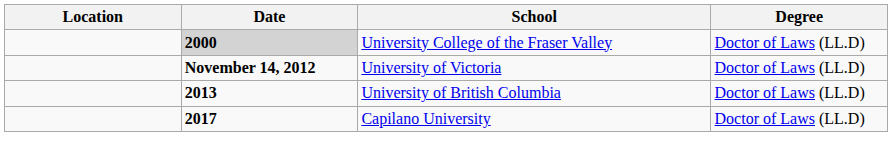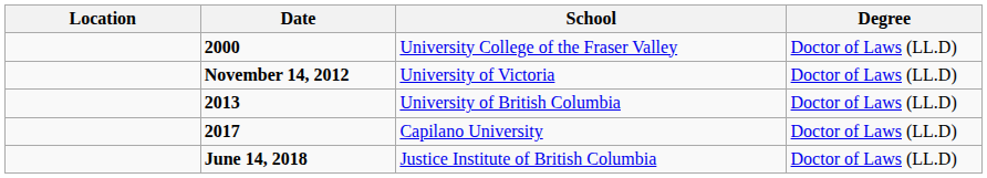University College of the Fraser Valley | Date: lightgrey background -> no background
+ row: June 14, 2018 | Justice Institute of British Columbia | Doctor of Laws (LL.D)
